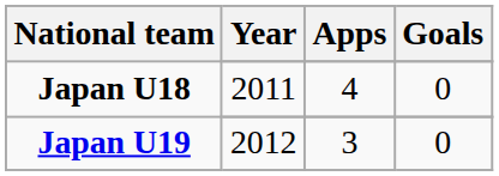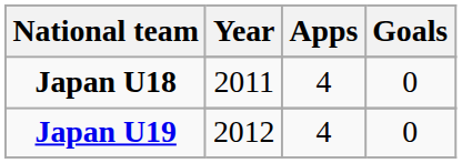2012 | Apps: 3 -> 4
